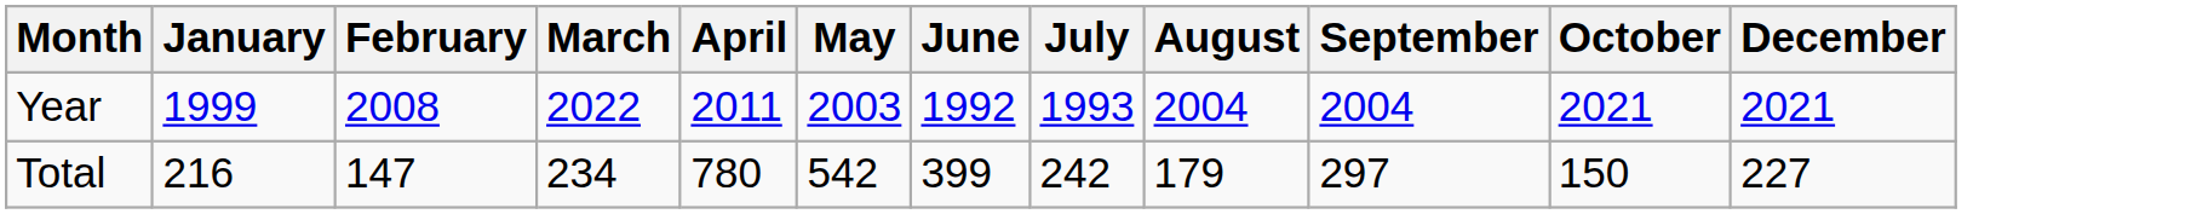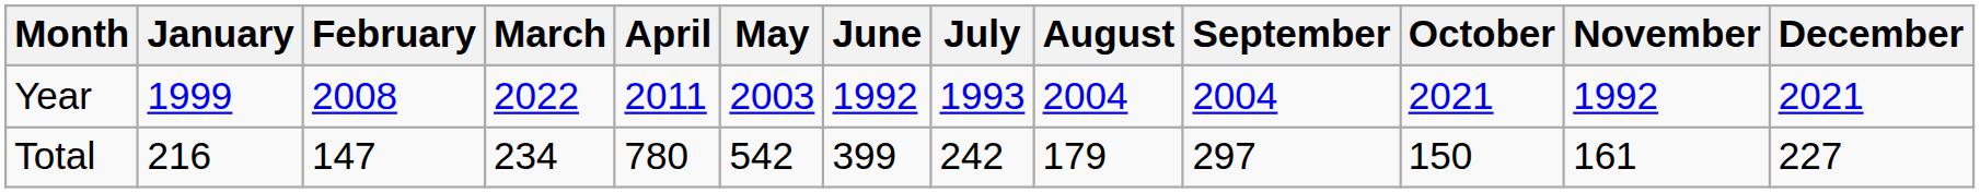+ column: November | 1992 | 161
